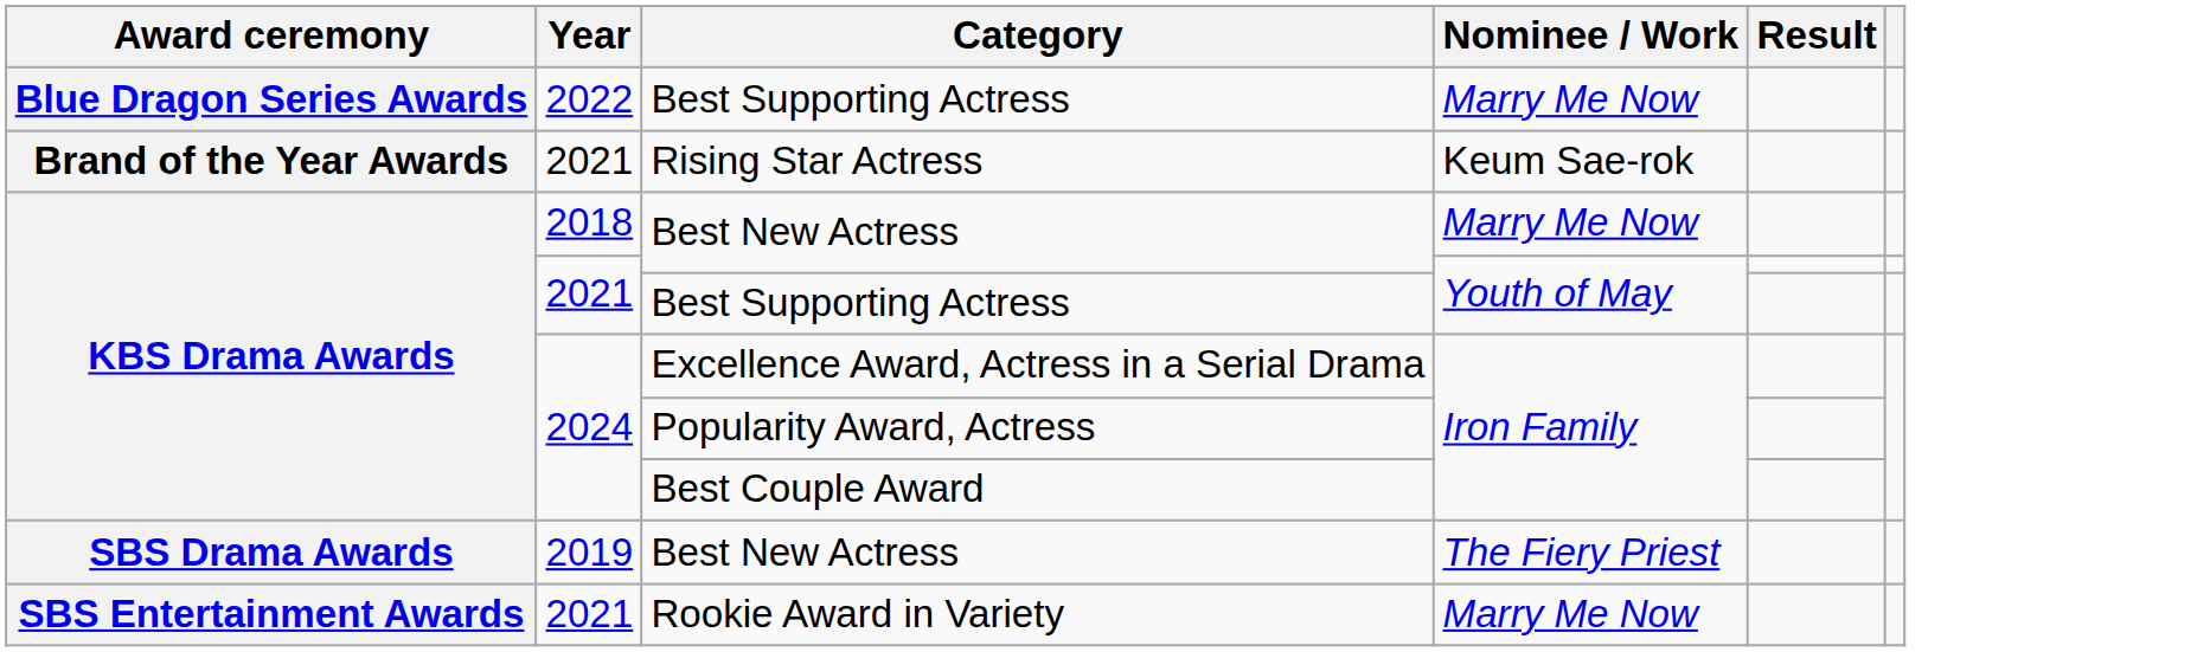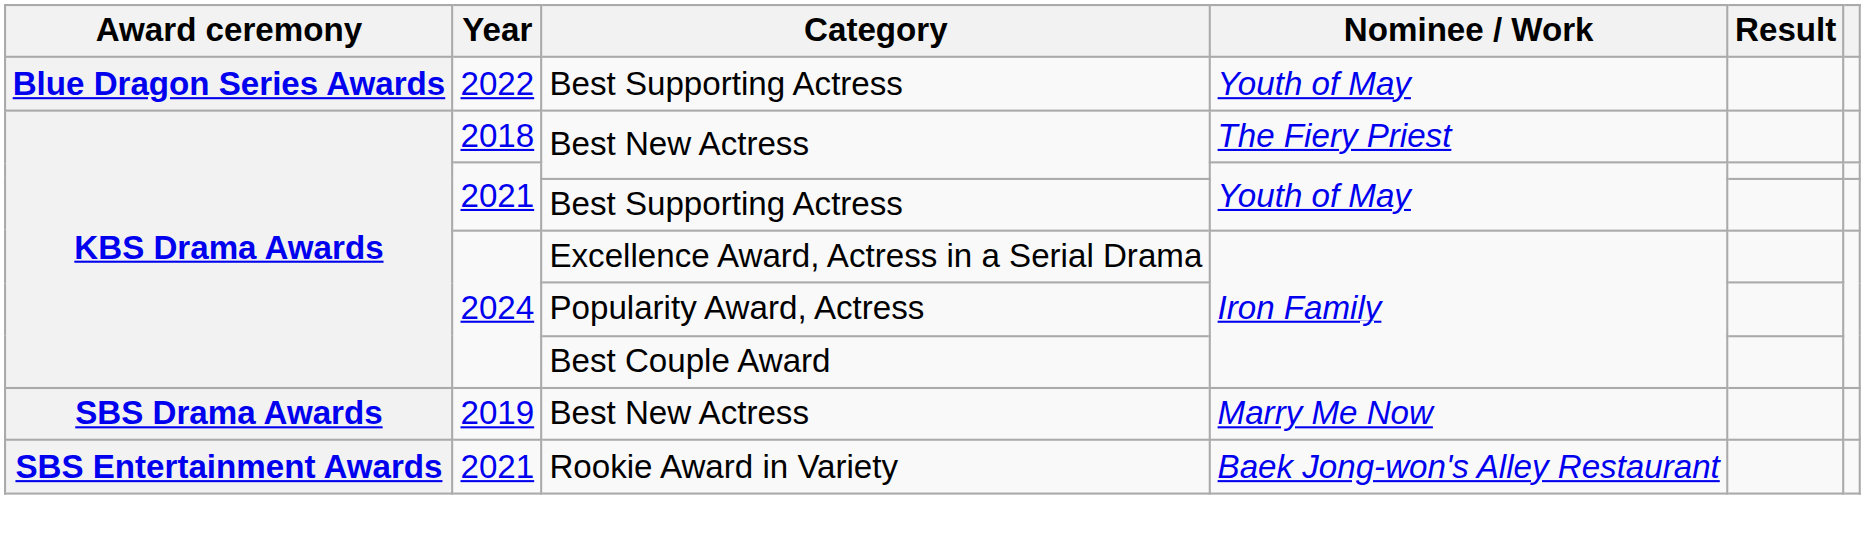2022 / Best Supporting Actress | Nominee / Work: Marry Me Now -> Youth of May
- row: Brand of the Year Awards | 2021 | Rising Star Actress | Keum Sae-rok
2018 / Best New Actress | Nominee / Work: Marry Me Now -> The Fiery Priest
2019 / Best New Actress | Nominee / Work: The Fiery Priest -> Marry Me Now
Rookie Award in Variety | Nominee / Work: Marry Me Now -> Baek Jong-won's Alley Restaurant
